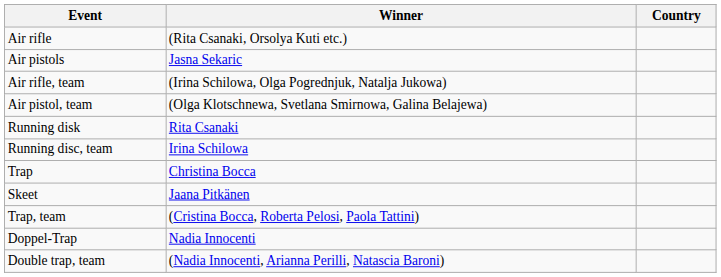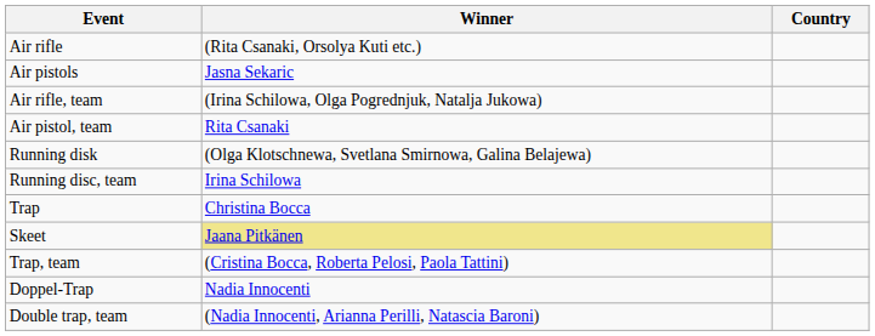Air pistol, team | Winner: (Olga Klotschnewa, Svetlana Smirnowa, Galina Belajewa) -> Rita Csanaki
Running disk | Winner: Rita Csanaki -> (Olga Klotschnewa, Svetlana Smirnowa, Galina Belajewa)
Skeet | Winner: no background -> khaki background
